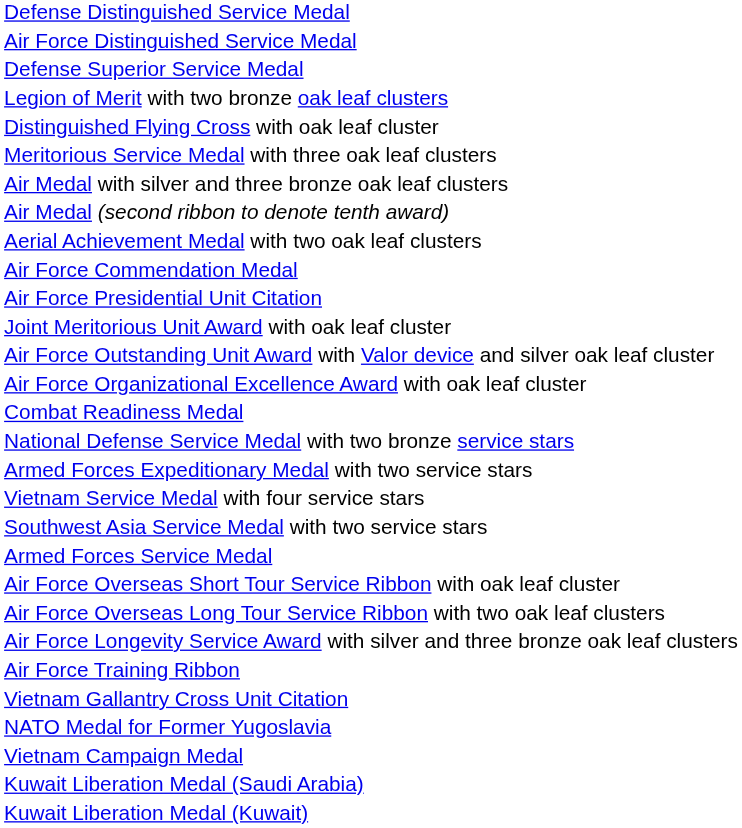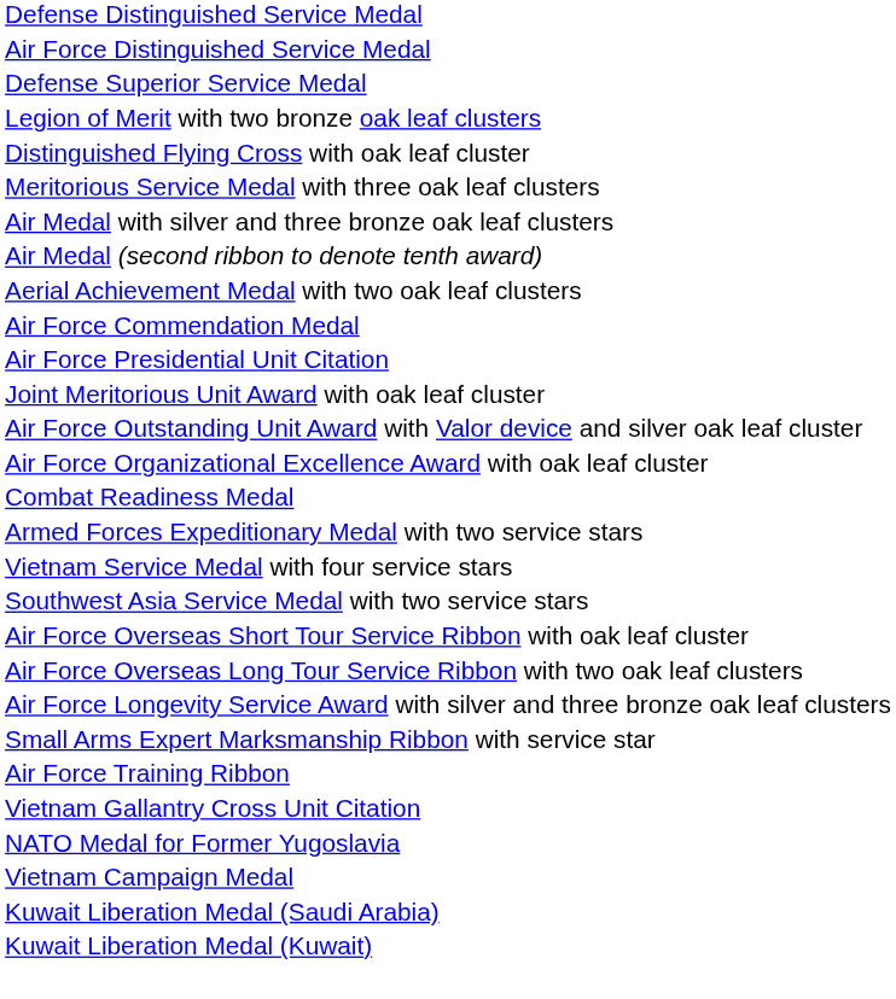- row: National Defense Service Medal with two bronze service stars
- row: Armed Forces Service Medal
+ row: Small Arms Expert Marksmanship Ribbon with service star
